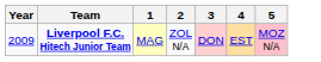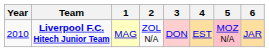+ column: 6 | JAR
Liverpool F.C. Hitech Junior Team | Year: 2009 -> 2010
